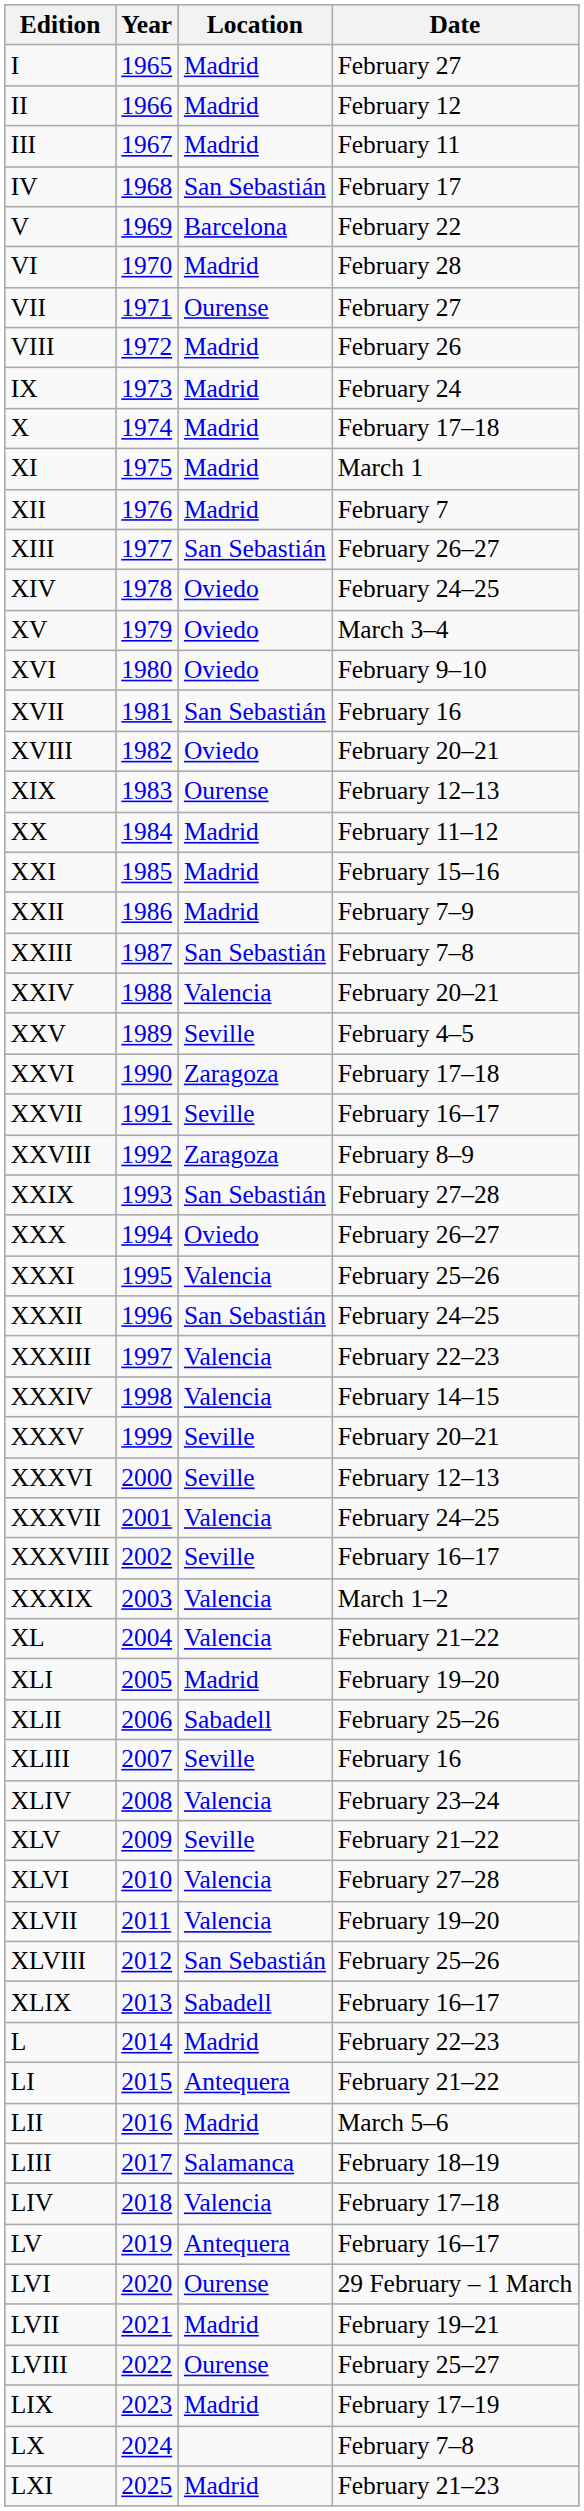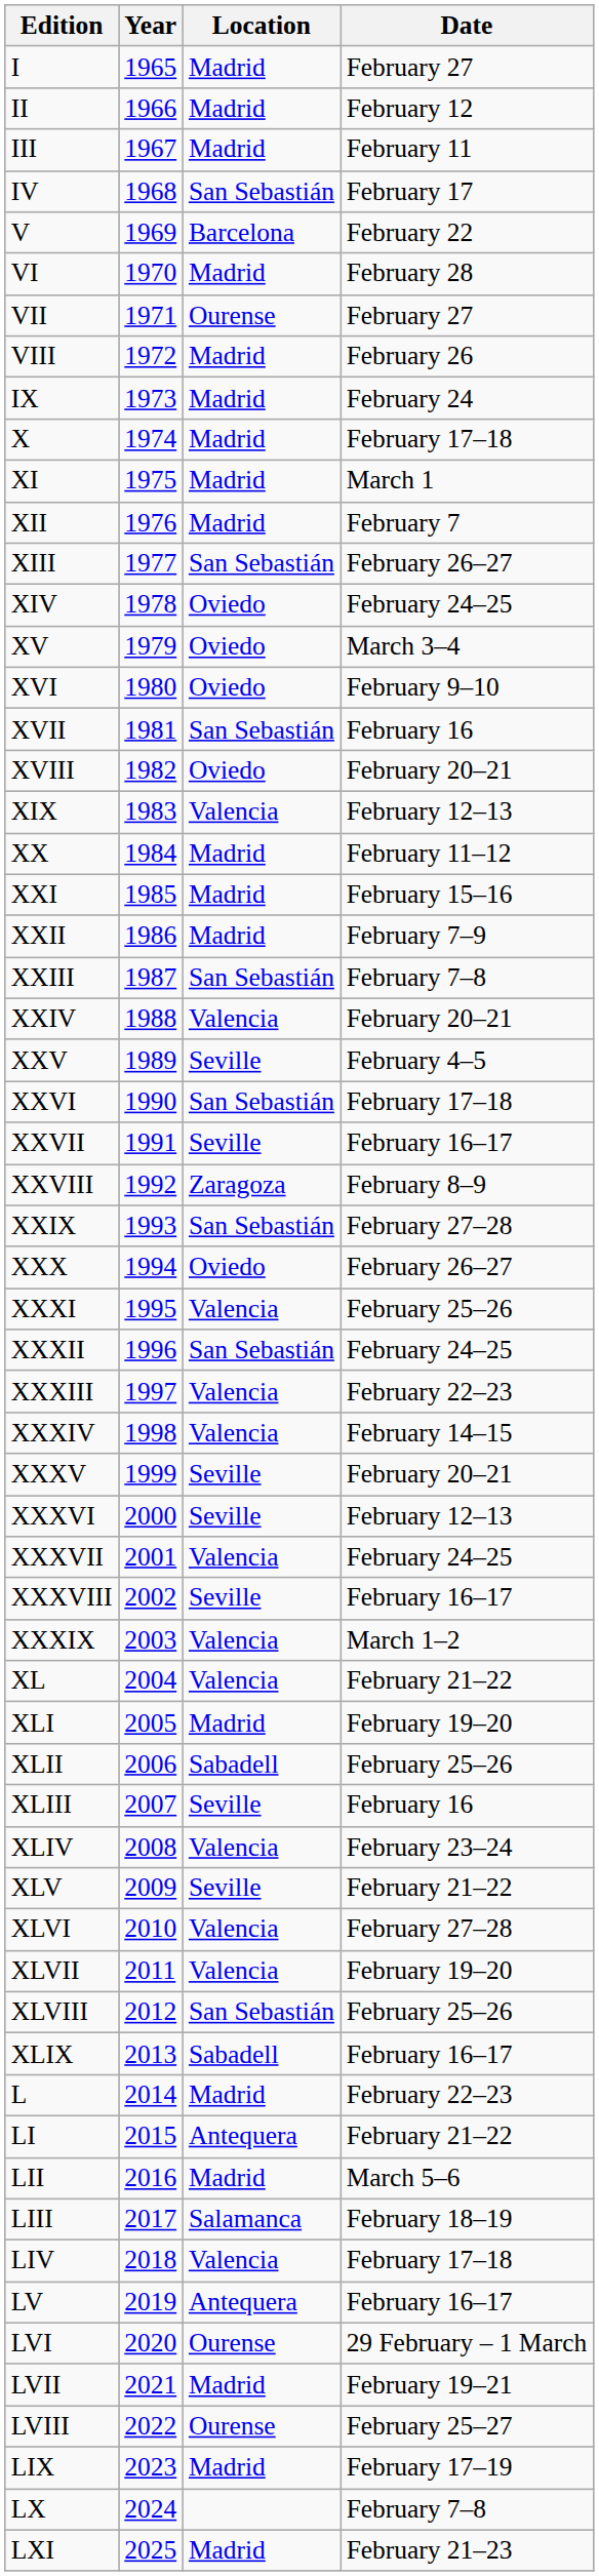XIX | Location: Ourense -> Valencia
XXVI | Location: Zaragoza -> San Sebastián
